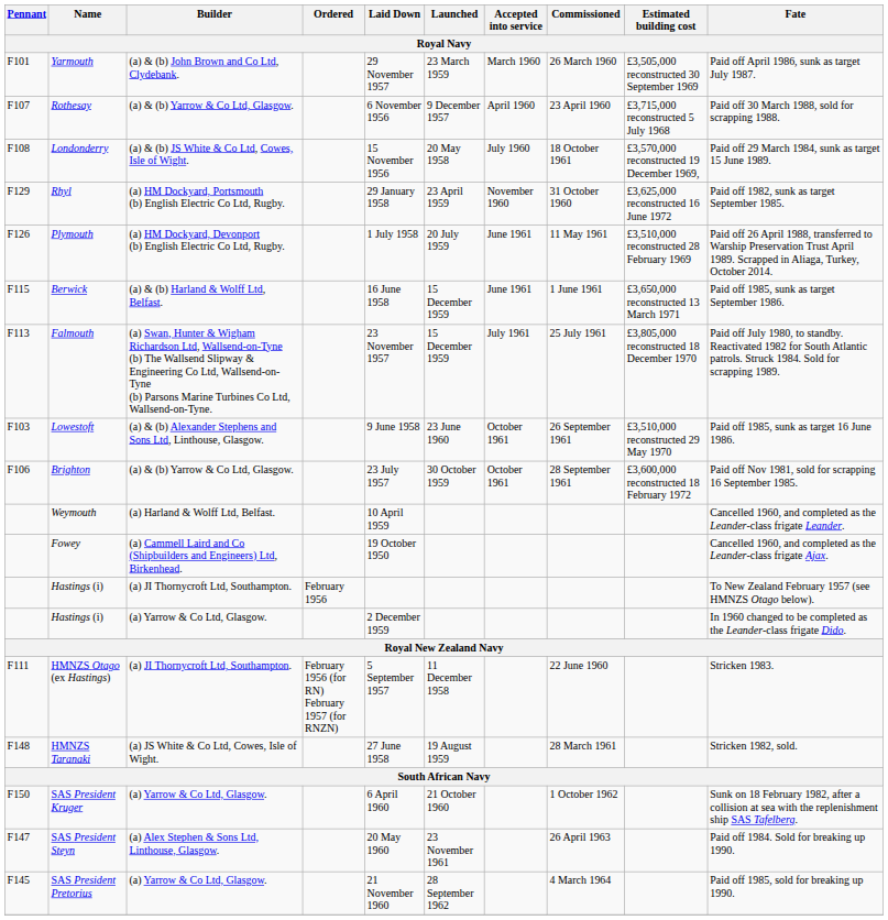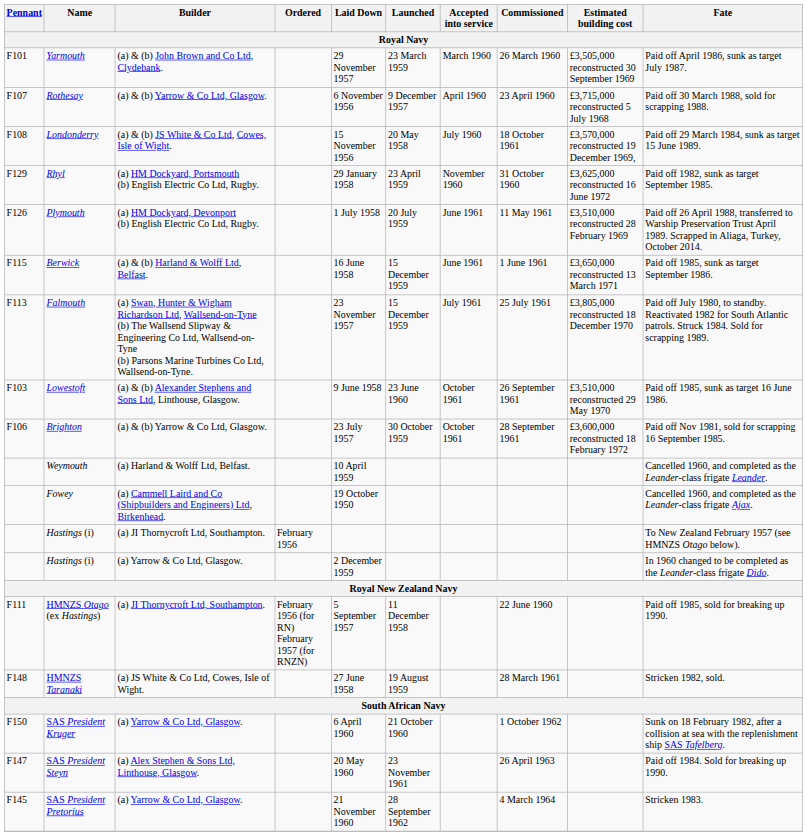HMNZS Otago (ex Hastings) | Fate: Stricken 1983. -> Paid off 1985, sold for breaking up 1990.
SAS President Pretorius | Fate: Paid off 1985, sold for breaking up 1990. -> Stricken 1983.
